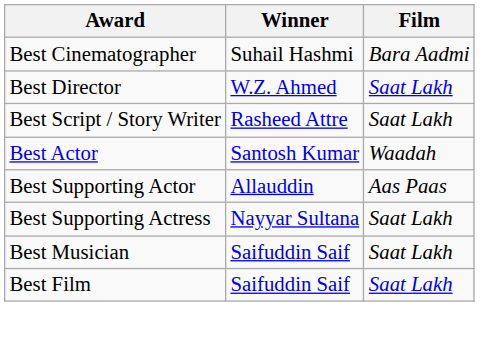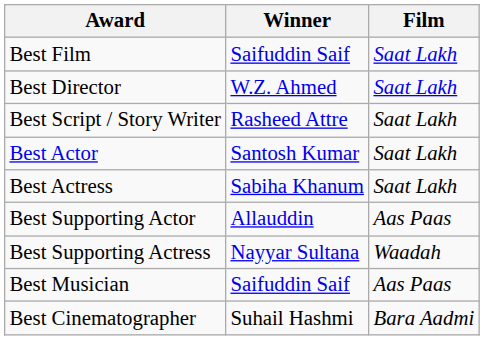rows swapped: Best Film <-> Best Cinematographer
Best Actor | Film: Waadah -> Saat Lakh
+ row: Best Actress | Sabiha Khanum | Saat Lakh
Best Supporting Actress | Film: Saat Lakh -> Waadah
Best Musician | Film: Saat Lakh -> Aas Paas
